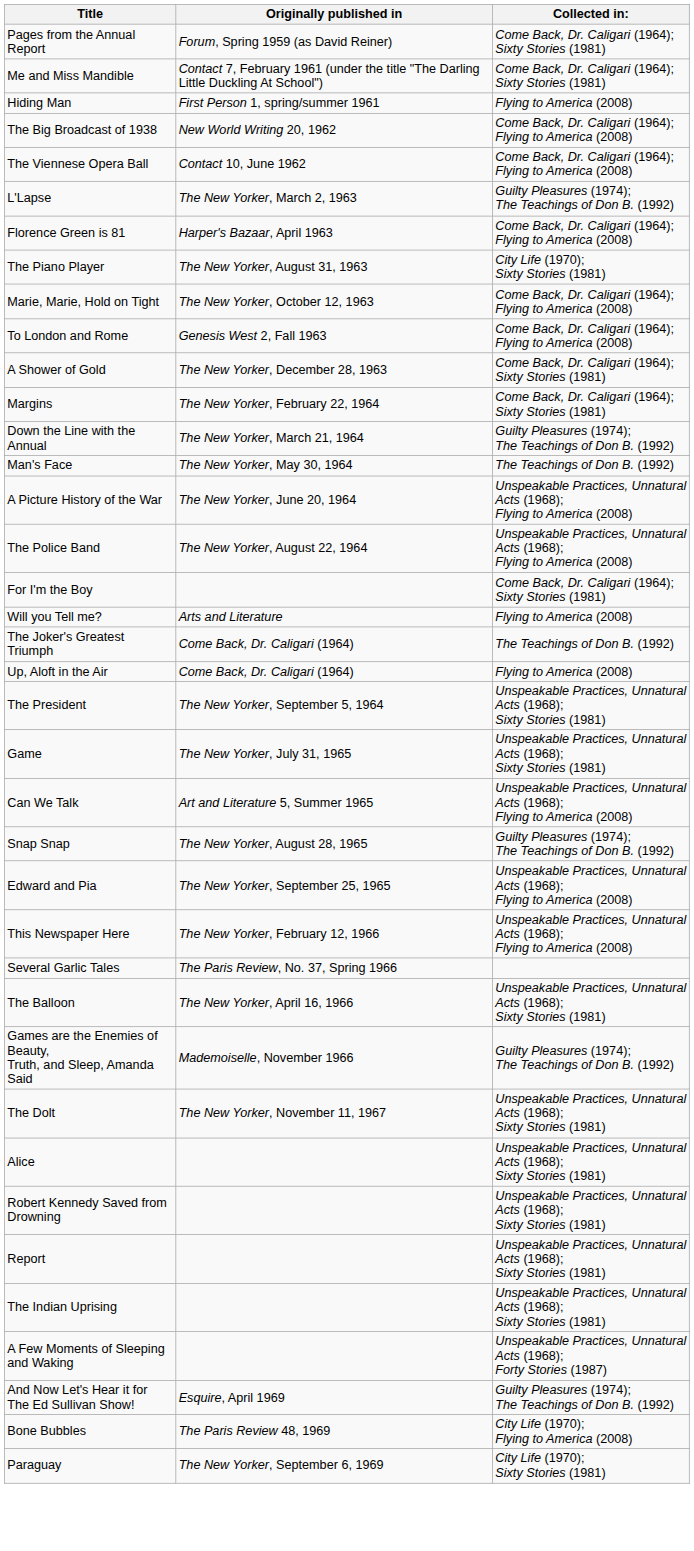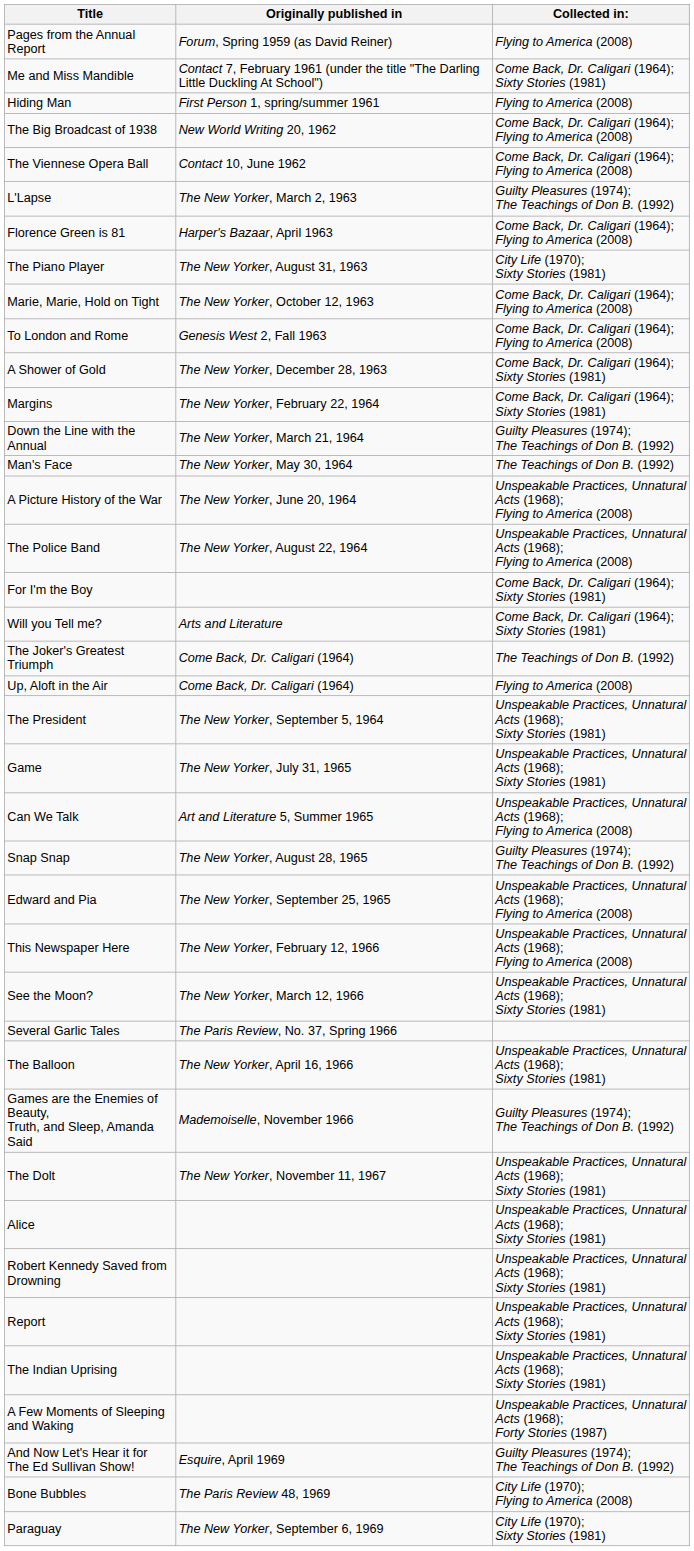Pages from the Annual Report | Collected in:: Come Back, Dr. Caligari (1964); Sixty Stories (1981) -> Flying to America (2008)
Will you Tell me? | Collected in:: Flying to America (2008) -> Come Back, Dr. Caligari (1964); Sixty Stories (1981)
+ row: See the Moon? | The New Yorker, March 12, 1966 | Unspeakable Practices, Unnatural Acts (1968); Sixty Stories (1981)
